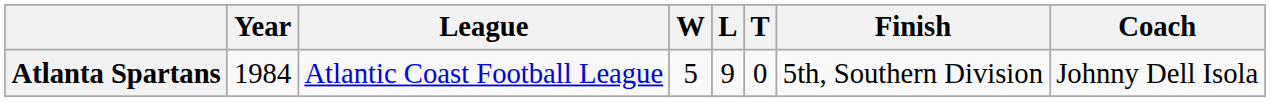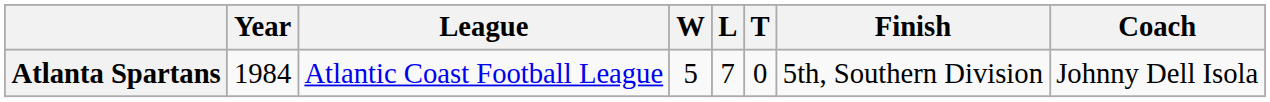Atlanta Spartans | L: 9 -> 7
